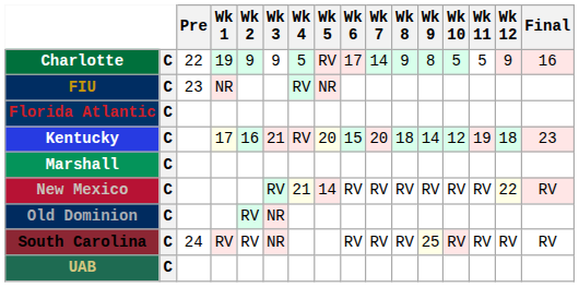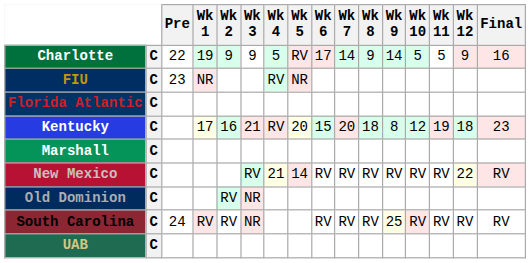Charlotte | Wk 9: 8 -> 14
Kentucky | Wk 9: 14 -> 8
